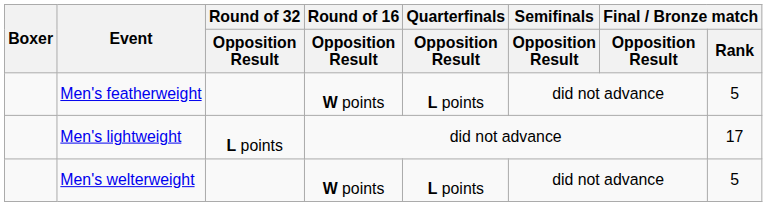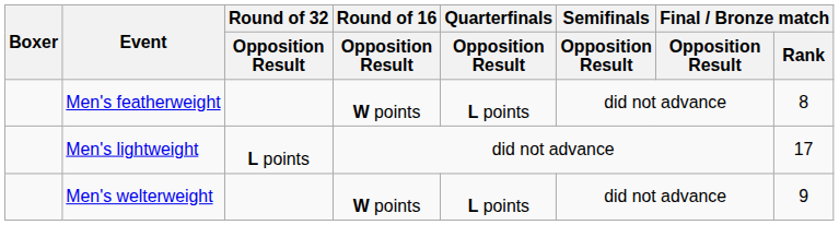Men's featherweight | Final / Bronze match / Rank: 5 -> 8
Men's welterweight | Final / Bronze match / Rank: 5 -> 9
